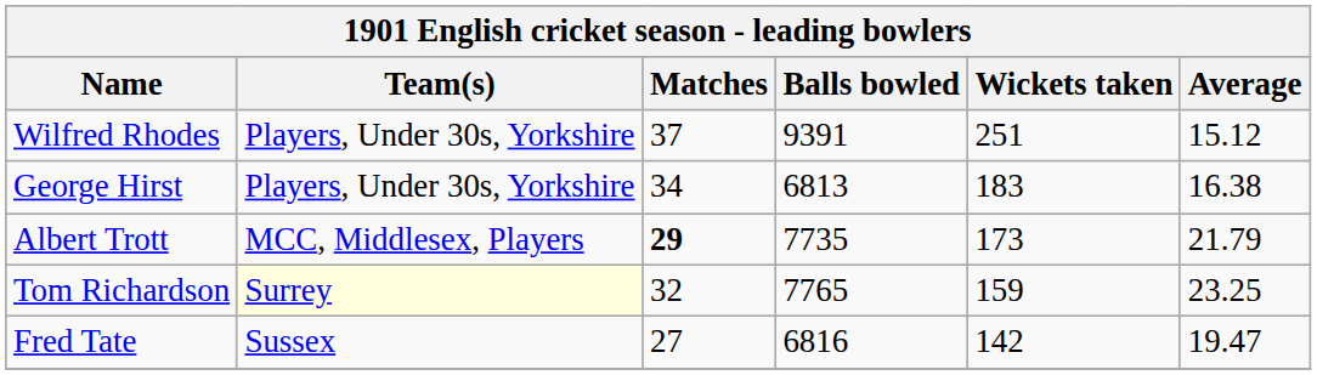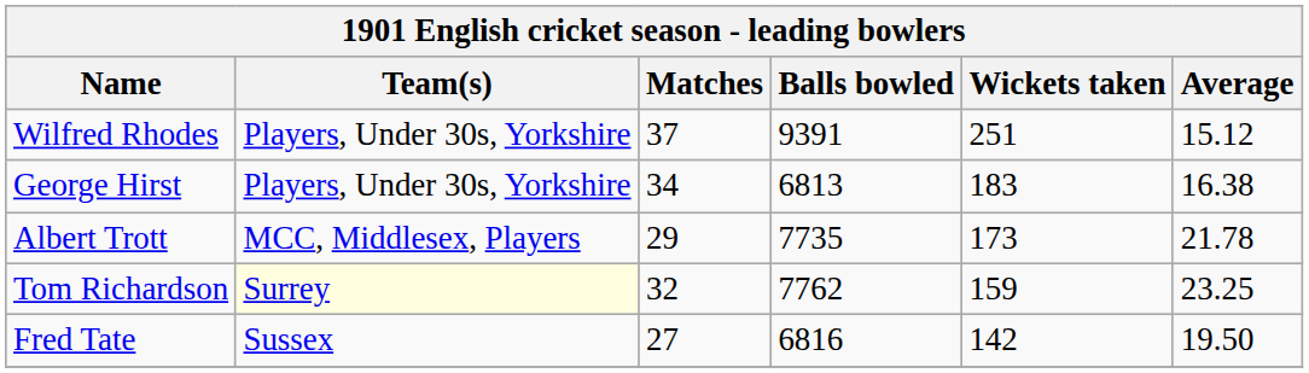Albert Trott | Matches: bold -> normal
Albert Trott | Average: 21.79 -> 21.78
Tom Richardson | Balls bowled: 7765 -> 7762
Fred Tate | Average: 19.47 -> 19.50
